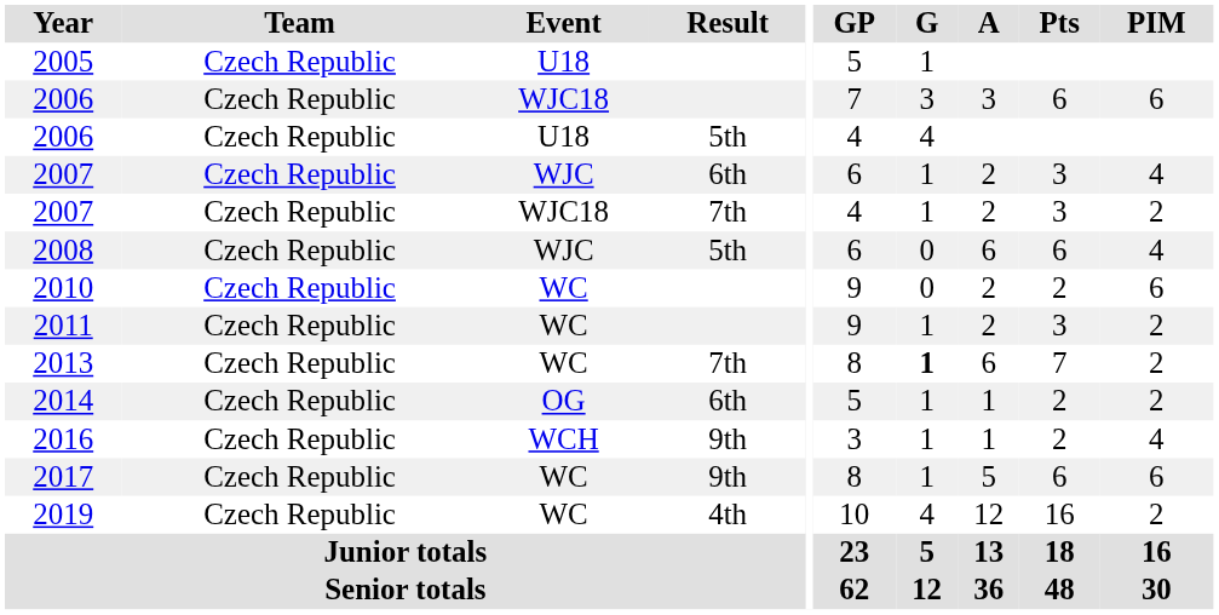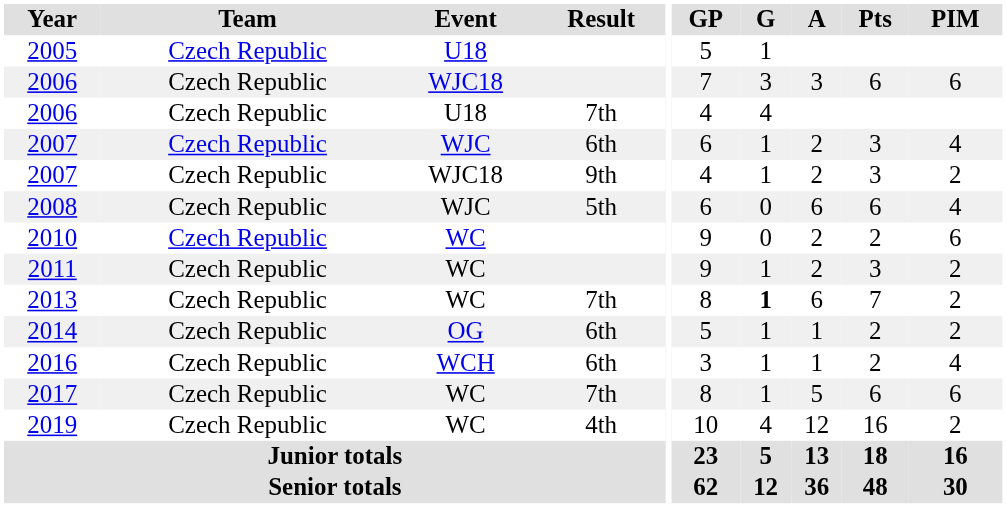2006 / U18 | Result: 5th -> 7th
2007 / WJC18 | Result: 7th -> 9th
2016 | Result: 9th -> 6th
2017 | Result: 9th -> 7th
